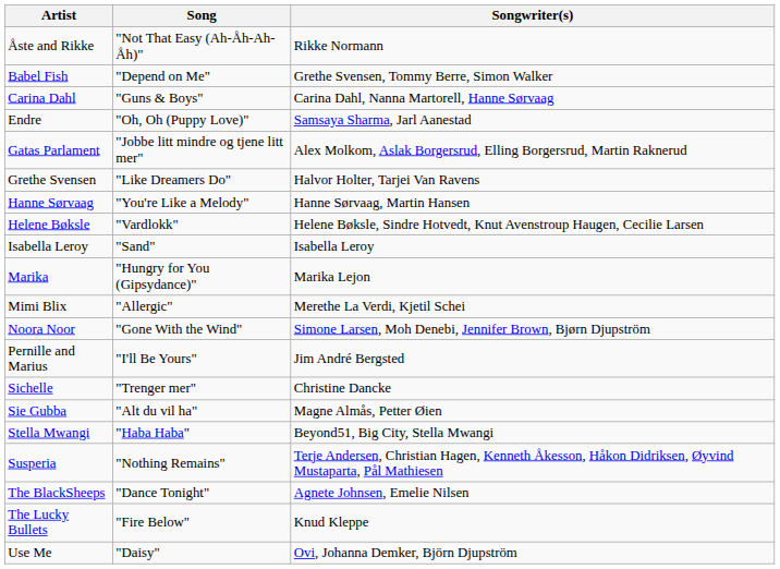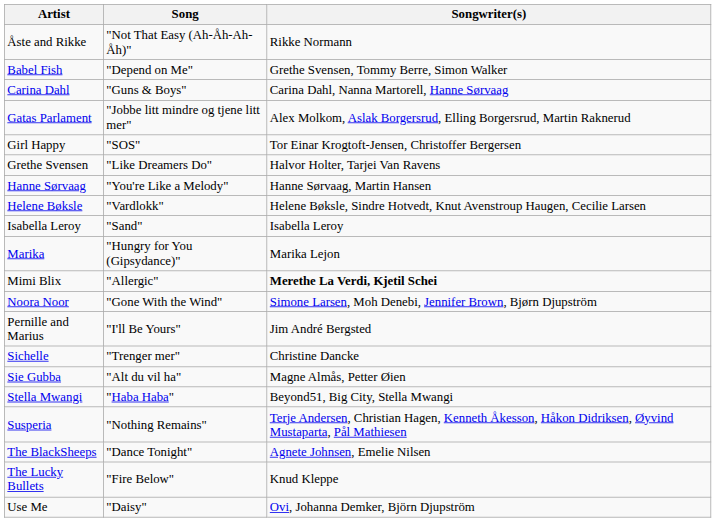- row: Endre | "Oh, Oh (Puppy Love)" | Samsaya Sharma, Jarl Aanestad
+ row: Girl Happy | "SOS" | Tor Einar Krogtoft-Jensen, Christoffer Bergersen
Mimi Blix | Songwriter(s): normal -> bold
